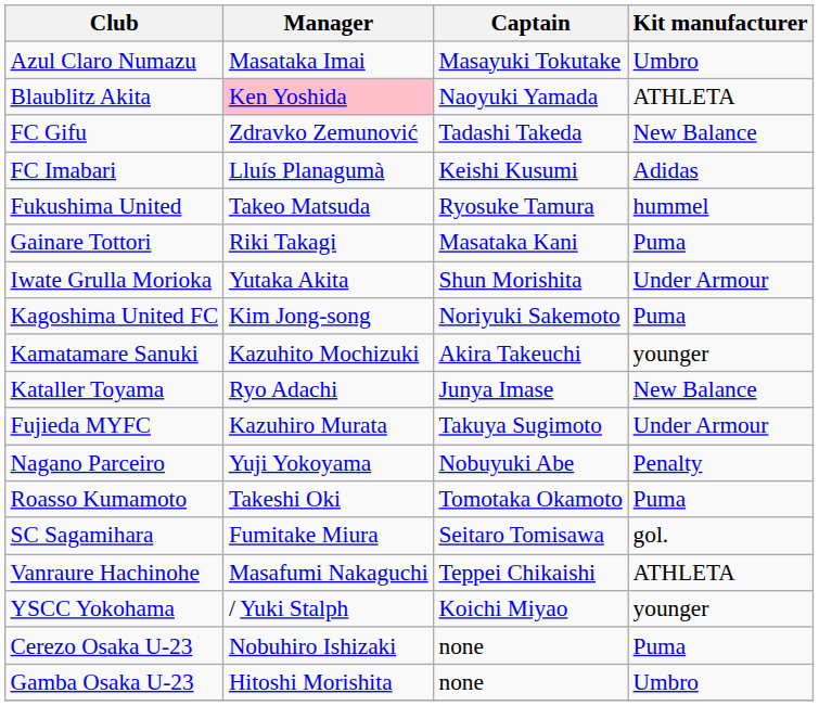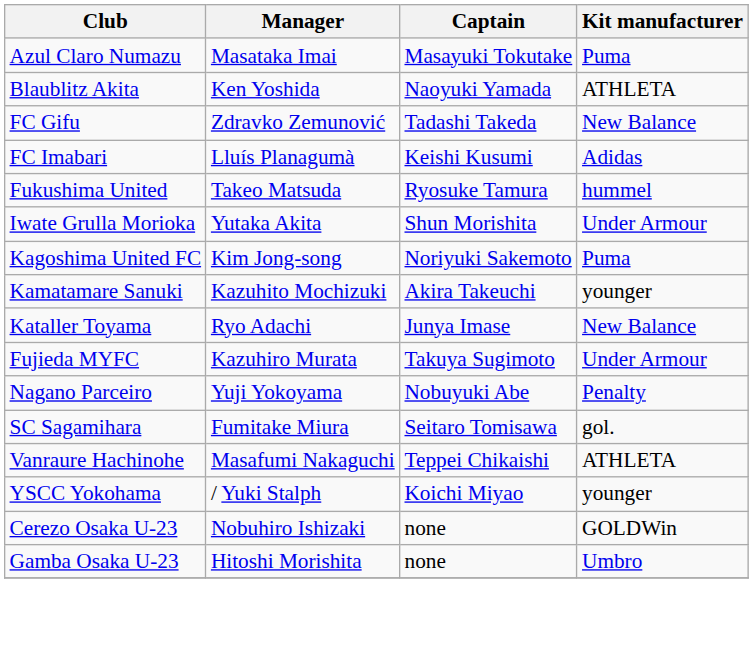Azul Claro Numazu | Kit manufacturer: Umbro -> Puma
Blaublitz Akita | Manager: pink background -> no background
- row: Gainare Tottori | Riki Takagi | Masataka Kani | Puma
- row: Roasso Kumamoto | Takeshi Oki | Tomotaka Okamoto | Puma
Cerezo Osaka U-23 | Kit manufacturer: Puma -> GOLDWin
